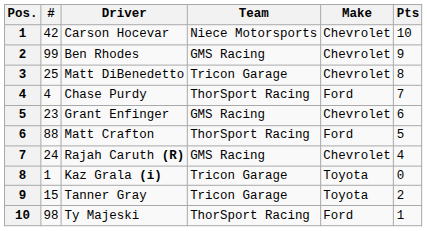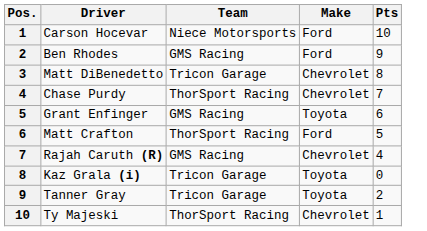- column: # | 42 | 99 | 25 | 4 | 23 | 88 | 24 | 1 | 15 | 98
Carson Hocevar | Make: Chevrolet -> Ford
Ben Rhodes | Make: Chevrolet -> Ford
Chase Purdy | Make: Ford -> Chevrolet
Grant Enfinger | Make: Chevrolet -> Toyota
Ty Majeski | Make: Ford -> Chevrolet
